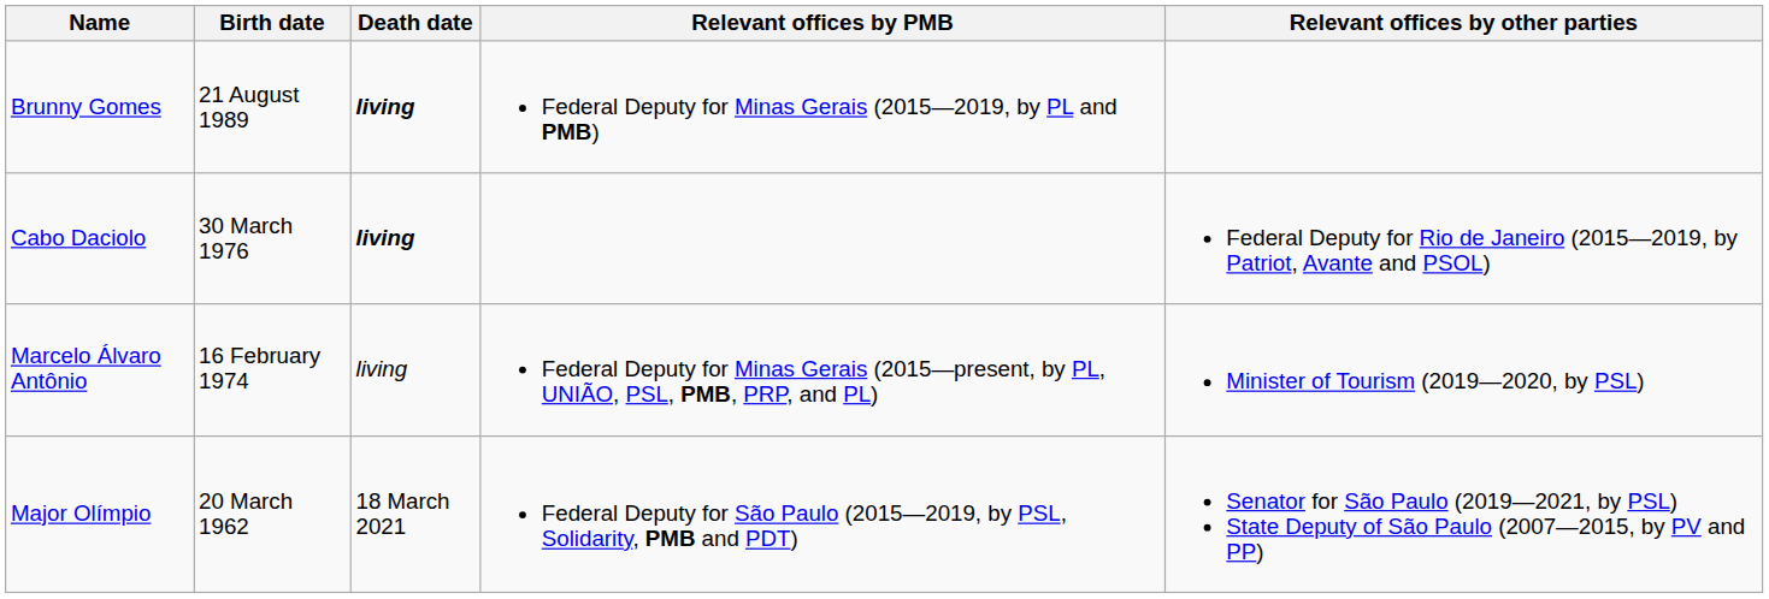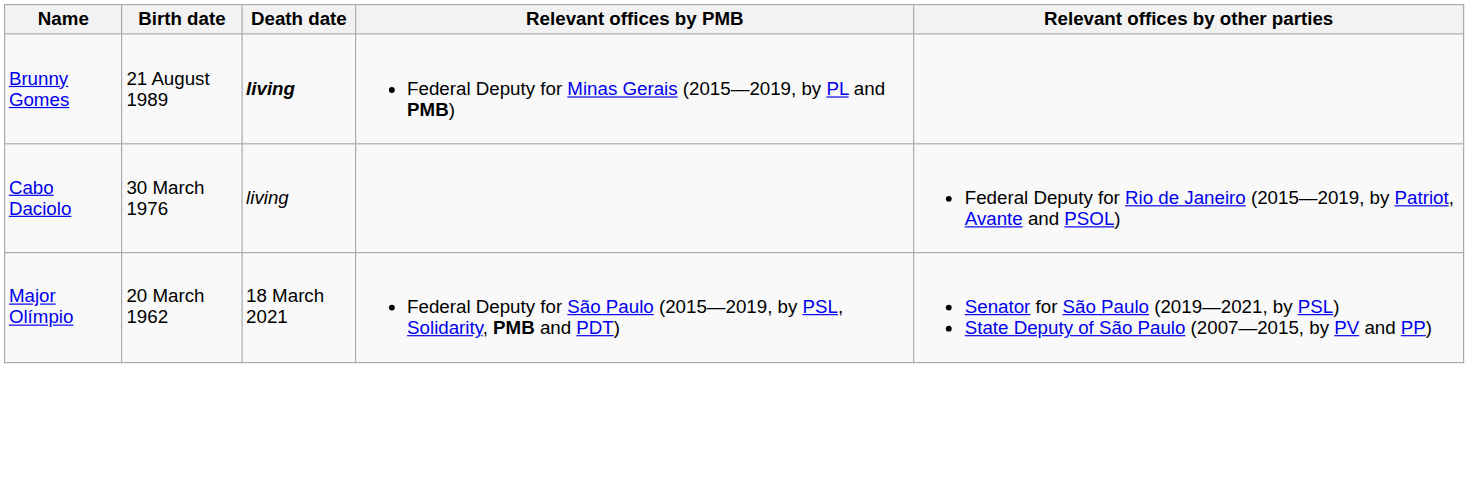Cabo Daciolo | Death date: bold -> normal
- row: Marcelo Álvaro Antônio | 16 February 1974 | living | Federal Deputy for Minas Gerais (2015—present, by PL, UNIÃO, PSL, PMB, PRP, and PL) | Minister of Tourism (2019—2020, by PSL)
